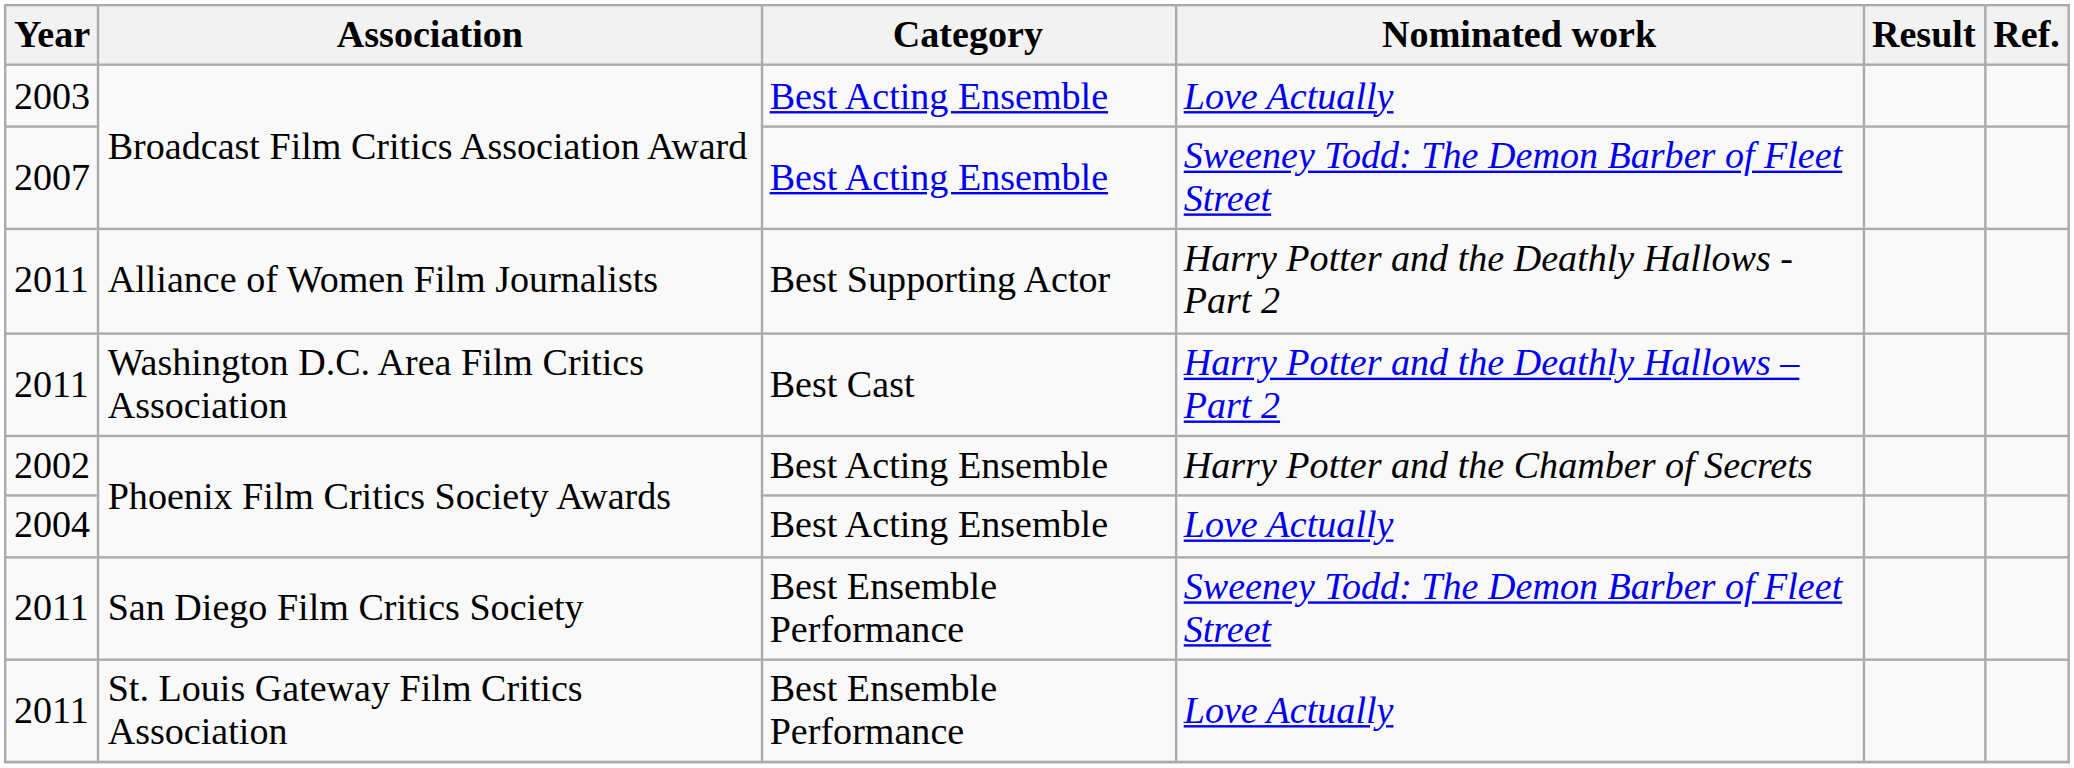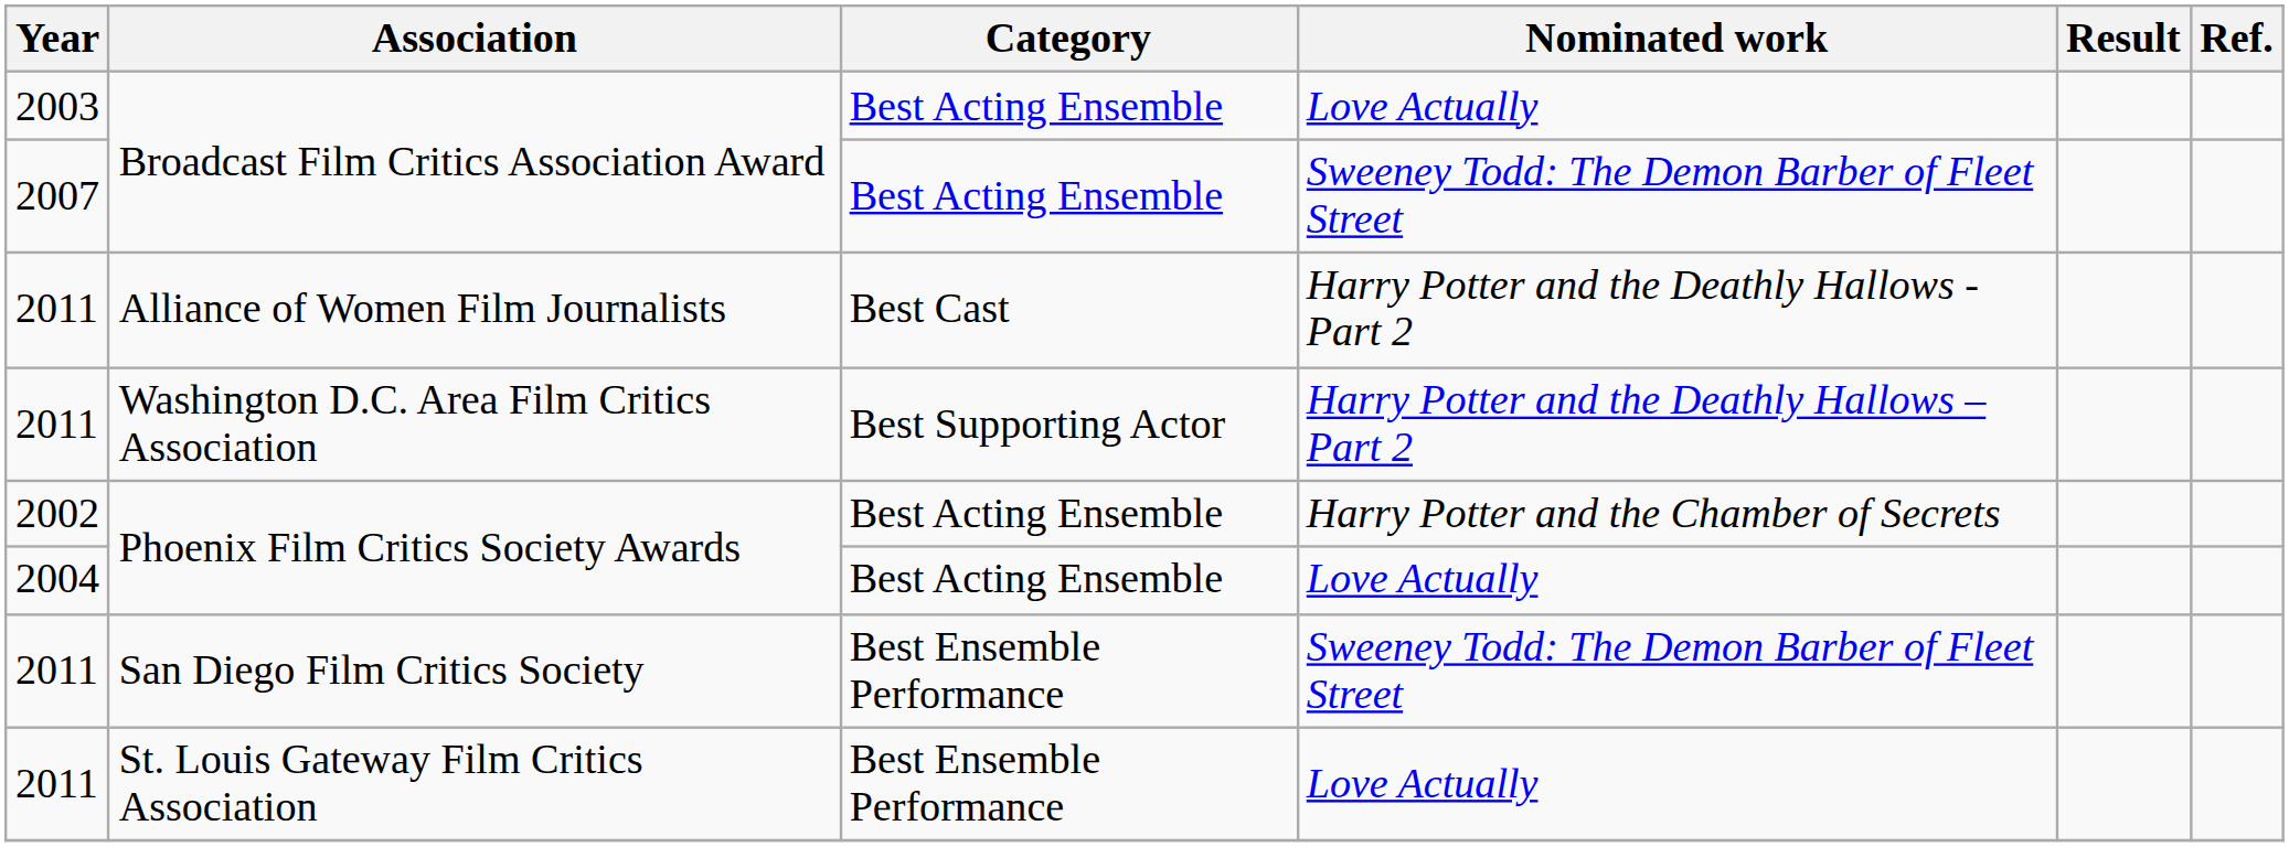Alliance of Women Film Journalists | Category: Best Supporting Actor -> Best Cast
Washington D.C. Area Film Critics Association | Category: Best Cast -> Best Supporting Actor
